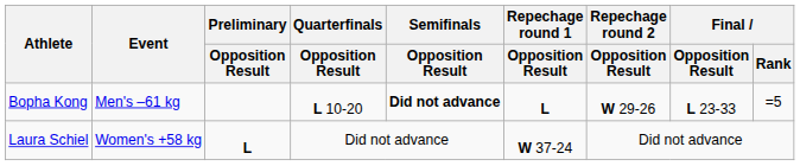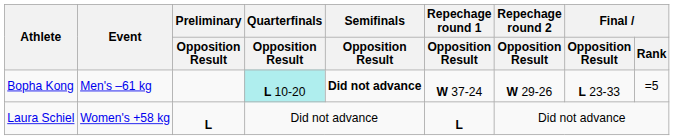Bopha Kong | Quarterfinals / Opposition Result: no background -> paleturquoise background
Bopha Kong | Repechage round 1 / Opposition Result: L -> W 37-24
Laura Schiel | Repechage round 1 / Opposition Result: W 37-24 -> L
